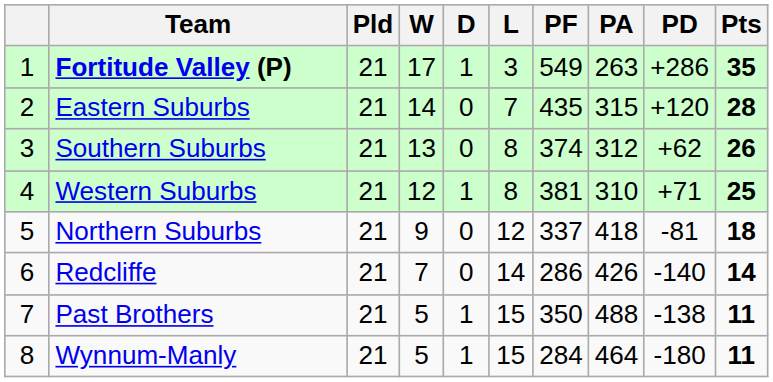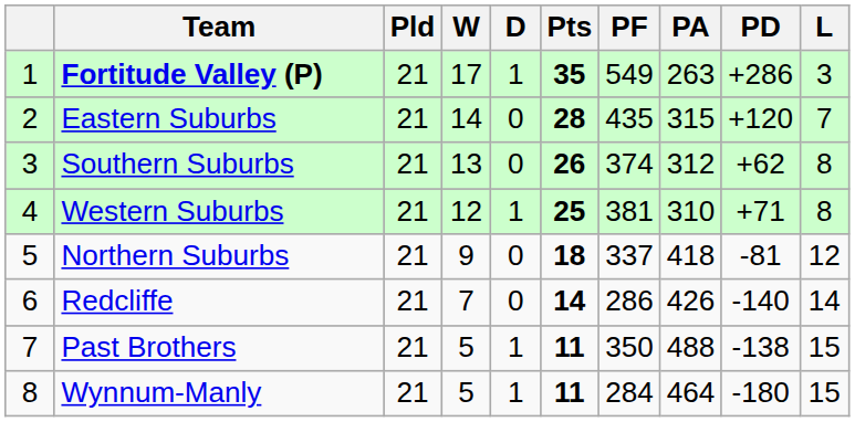columns swapped: L <-> Pts
